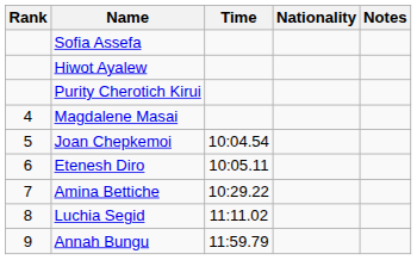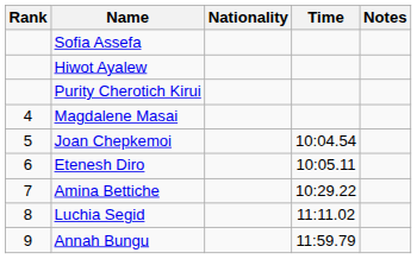columns swapped: Nationality <-> Time
